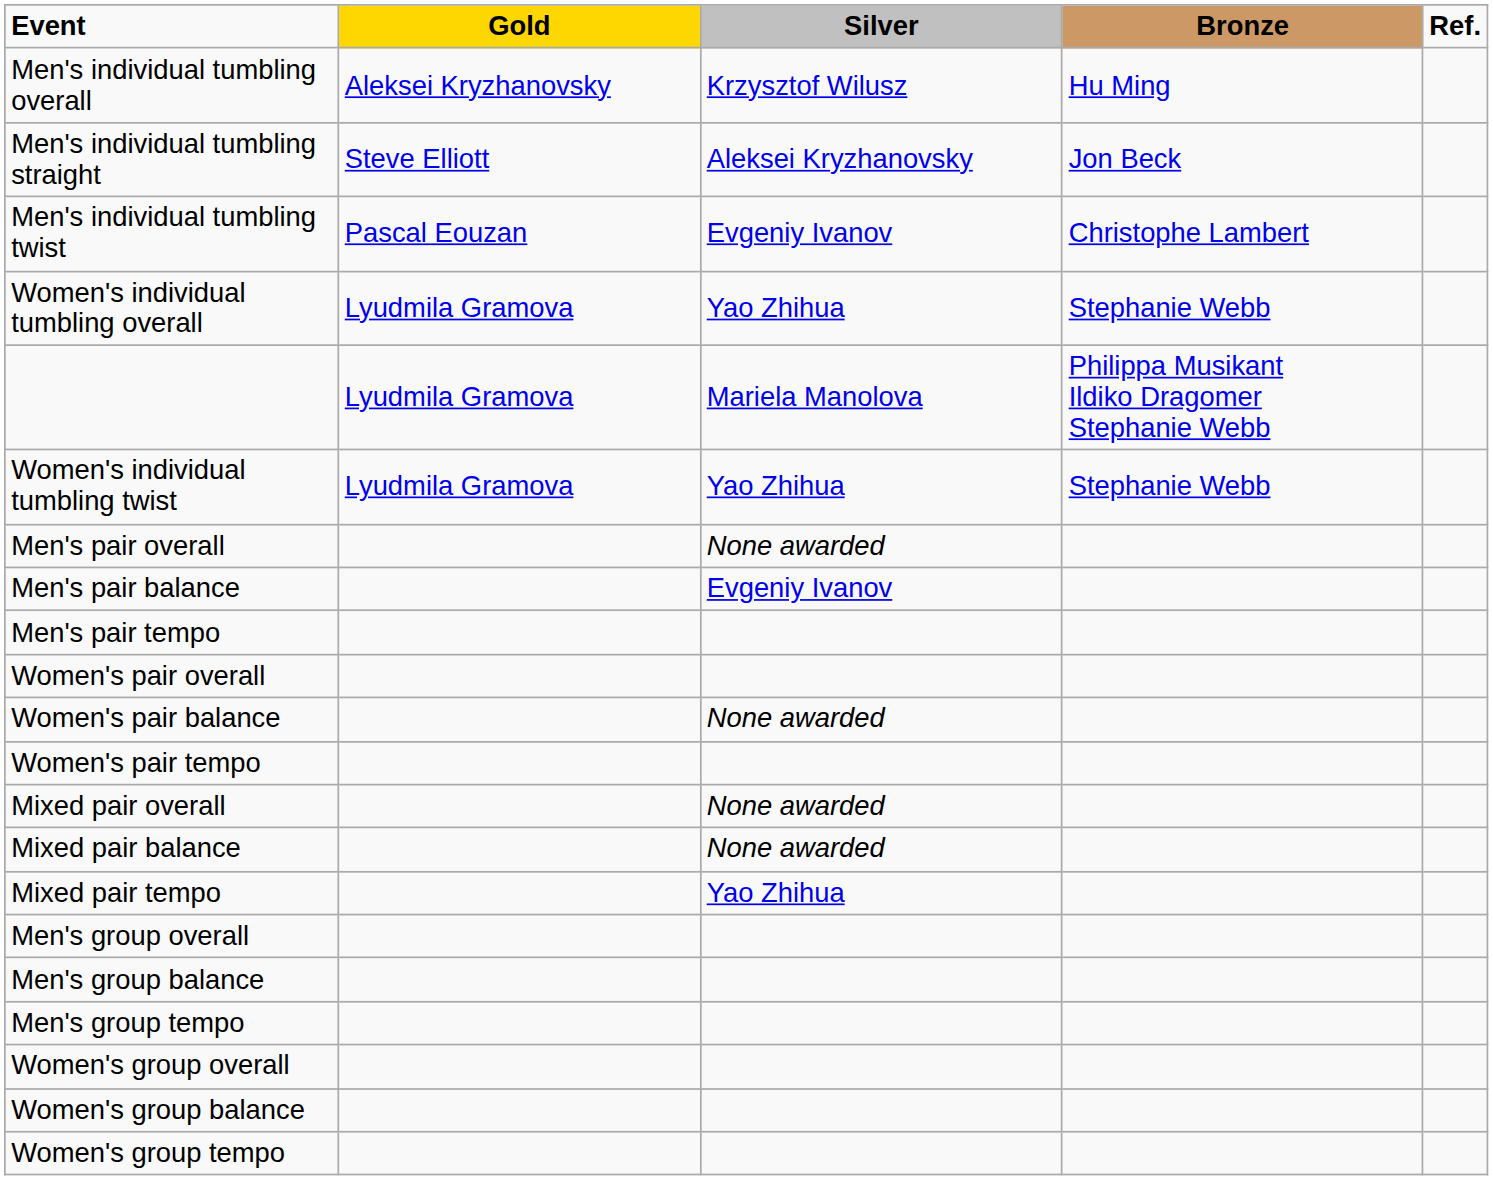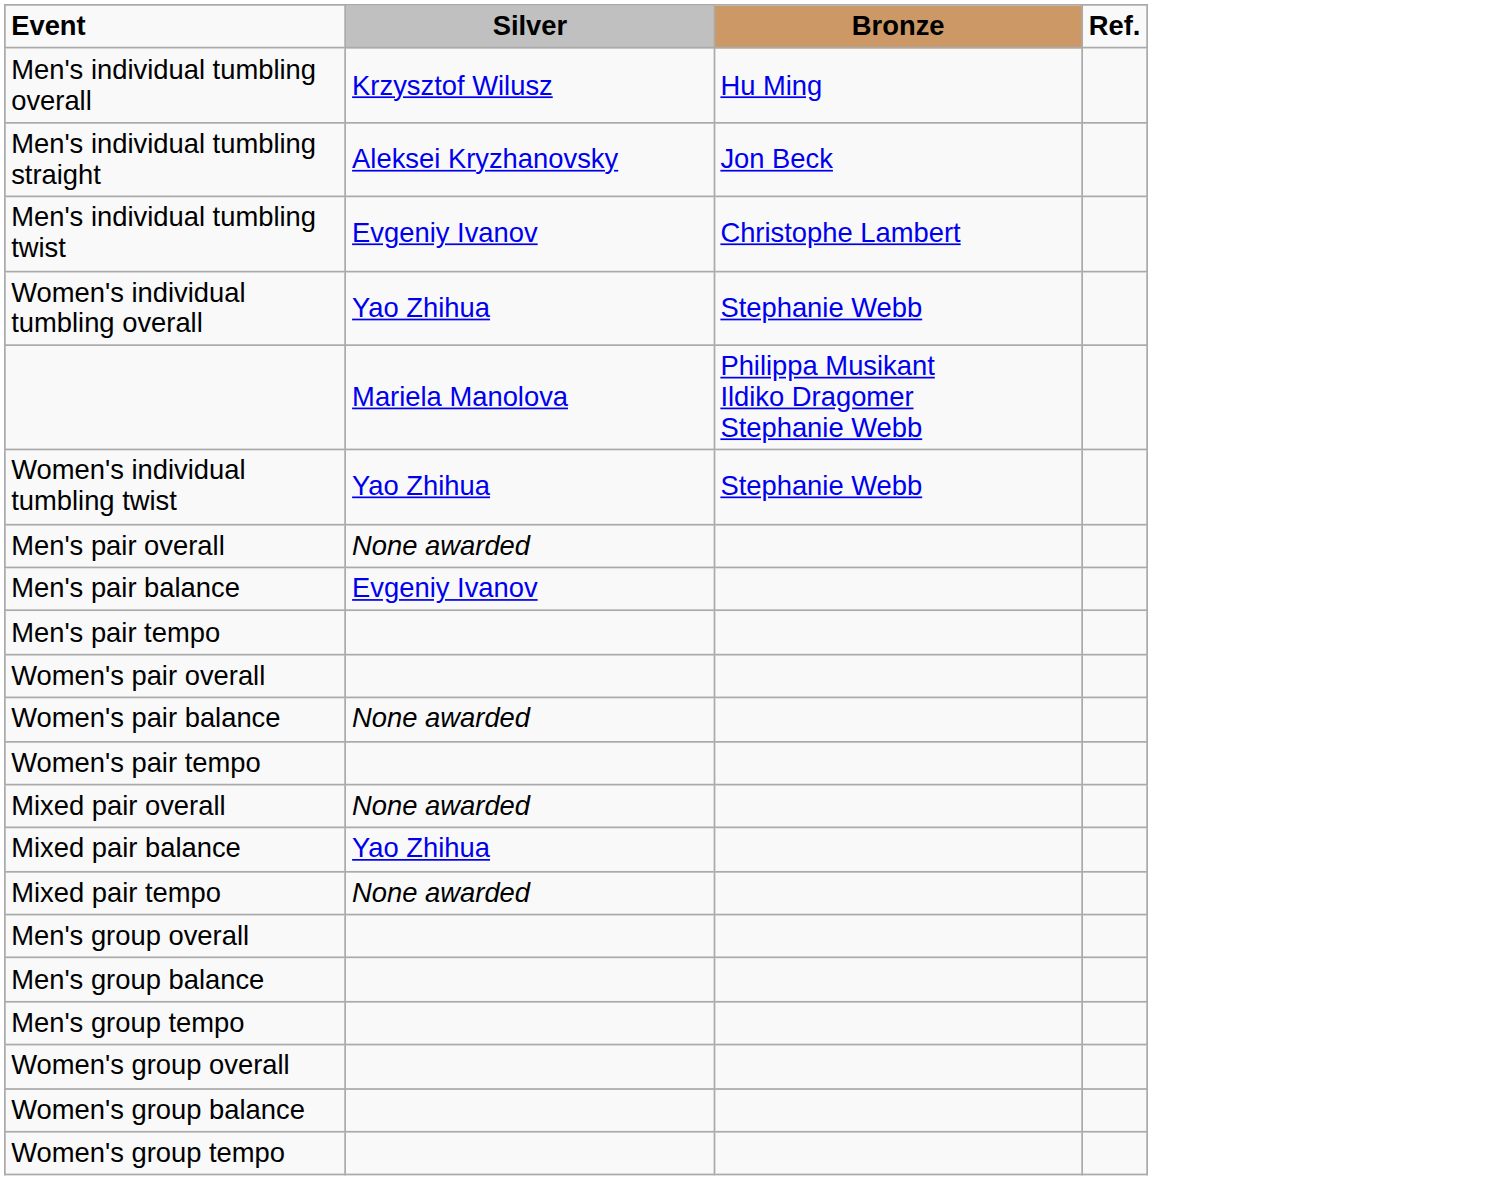- column: Gold | Aleksei Kryzhanovsky | Steve Elliott | Pascal Eouzan | Lyudmila Gramova | Lyudmila Gramova | Lyudmila Gramova
Mixed pair balance | Silver: None awarded -> Yao Zhihua
Mixed pair tempo | Silver: Yao Zhihua -> None awarded
